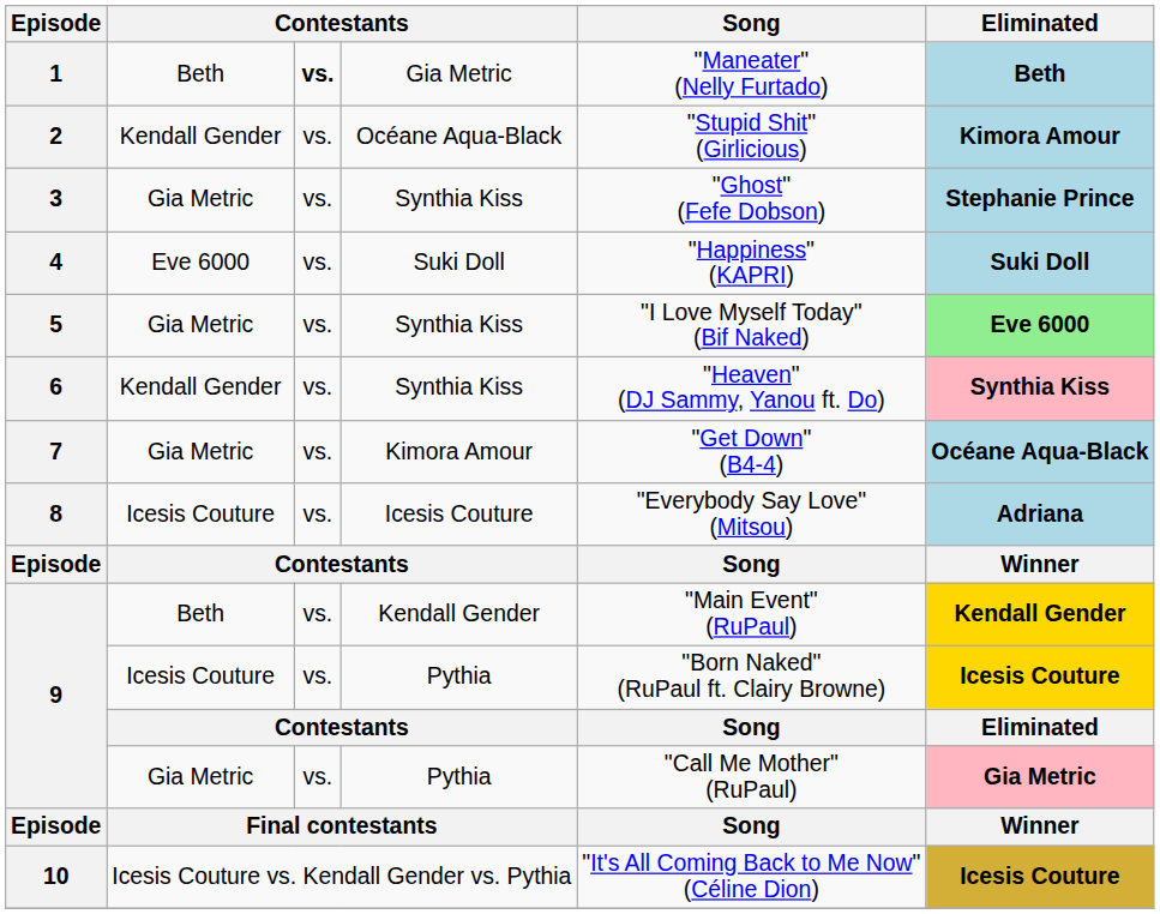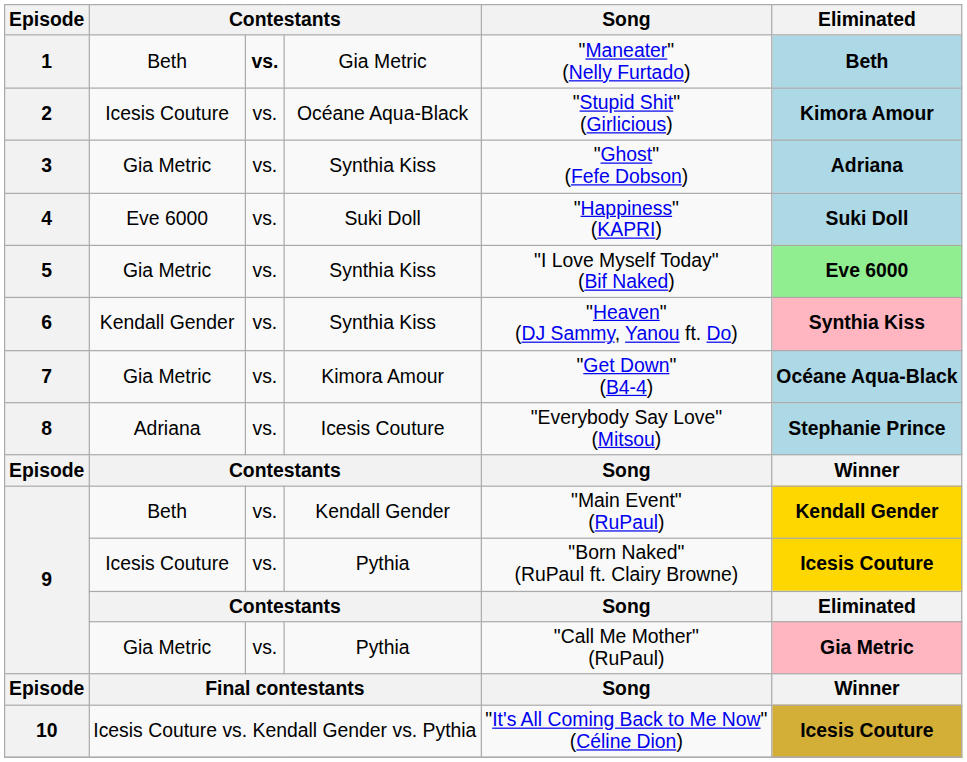2 | column 2: Kendall Gender -> Icesis Couture
3 | Eliminated: Stephanie Prince -> Adriana
8 | column 2: Icesis Couture -> Adriana
8 | Eliminated: Adriana -> Stephanie Prince
